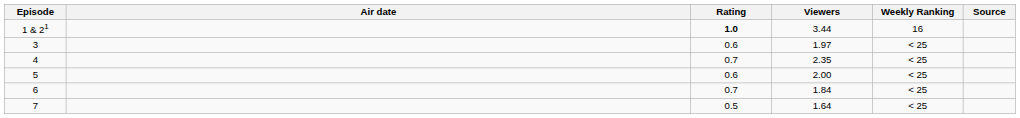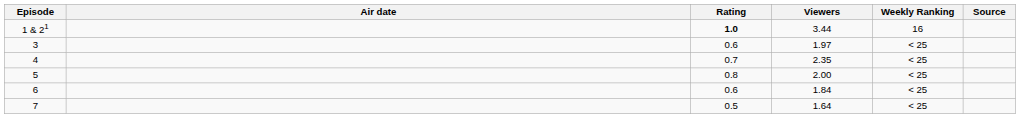5 | Rating: 0.6 -> 0.8
6 | Rating: 0.7 -> 0.6
